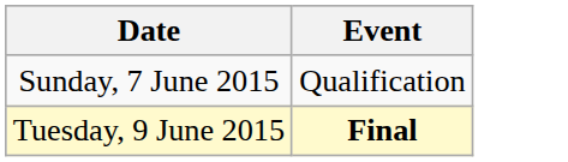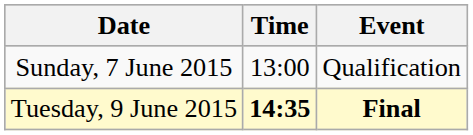+ column: Time | 13:00 | 14:35
